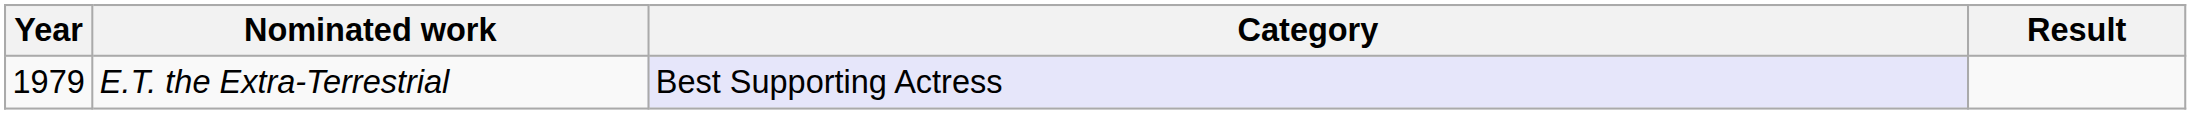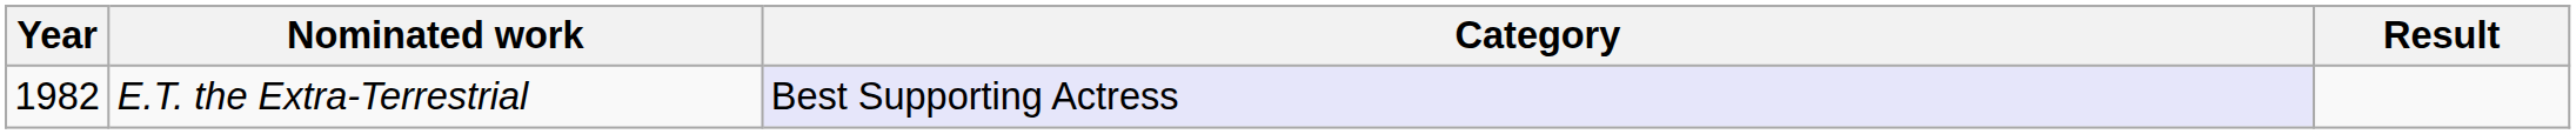E.T. the Extra-Terrestrial | Year: 1979 -> 1982
